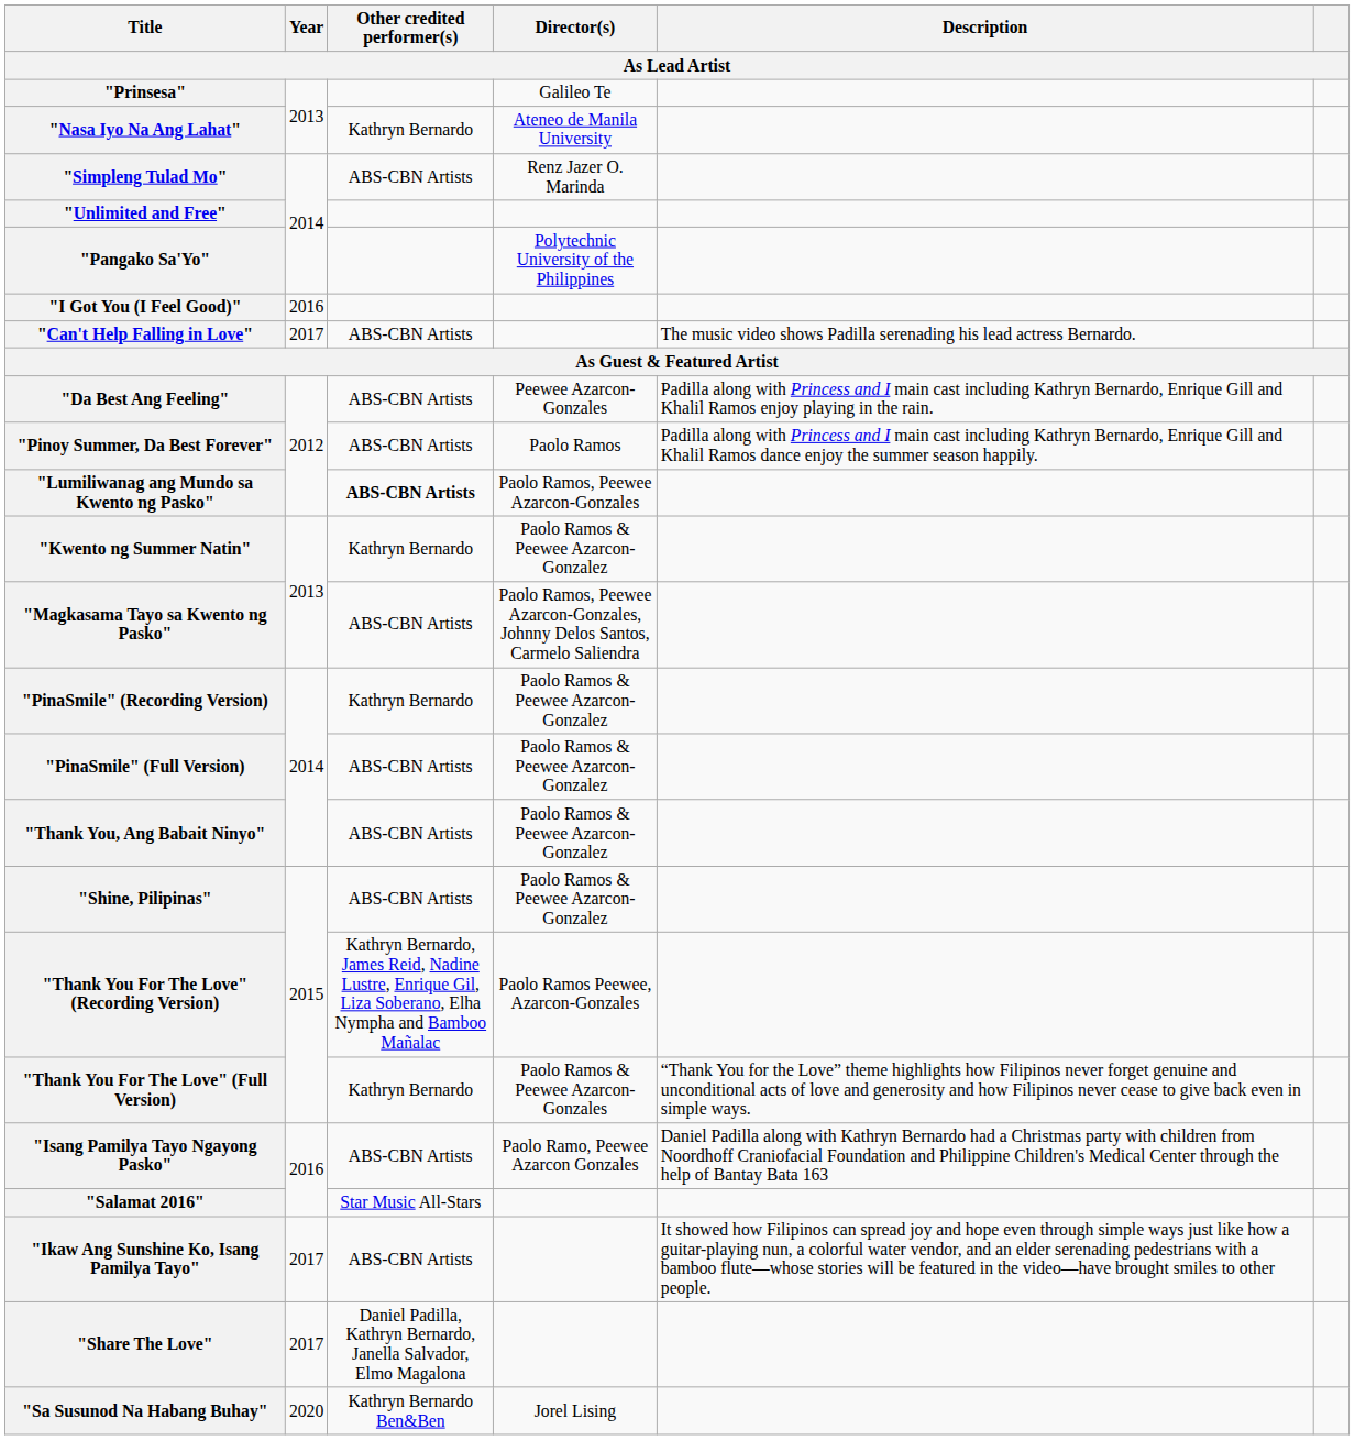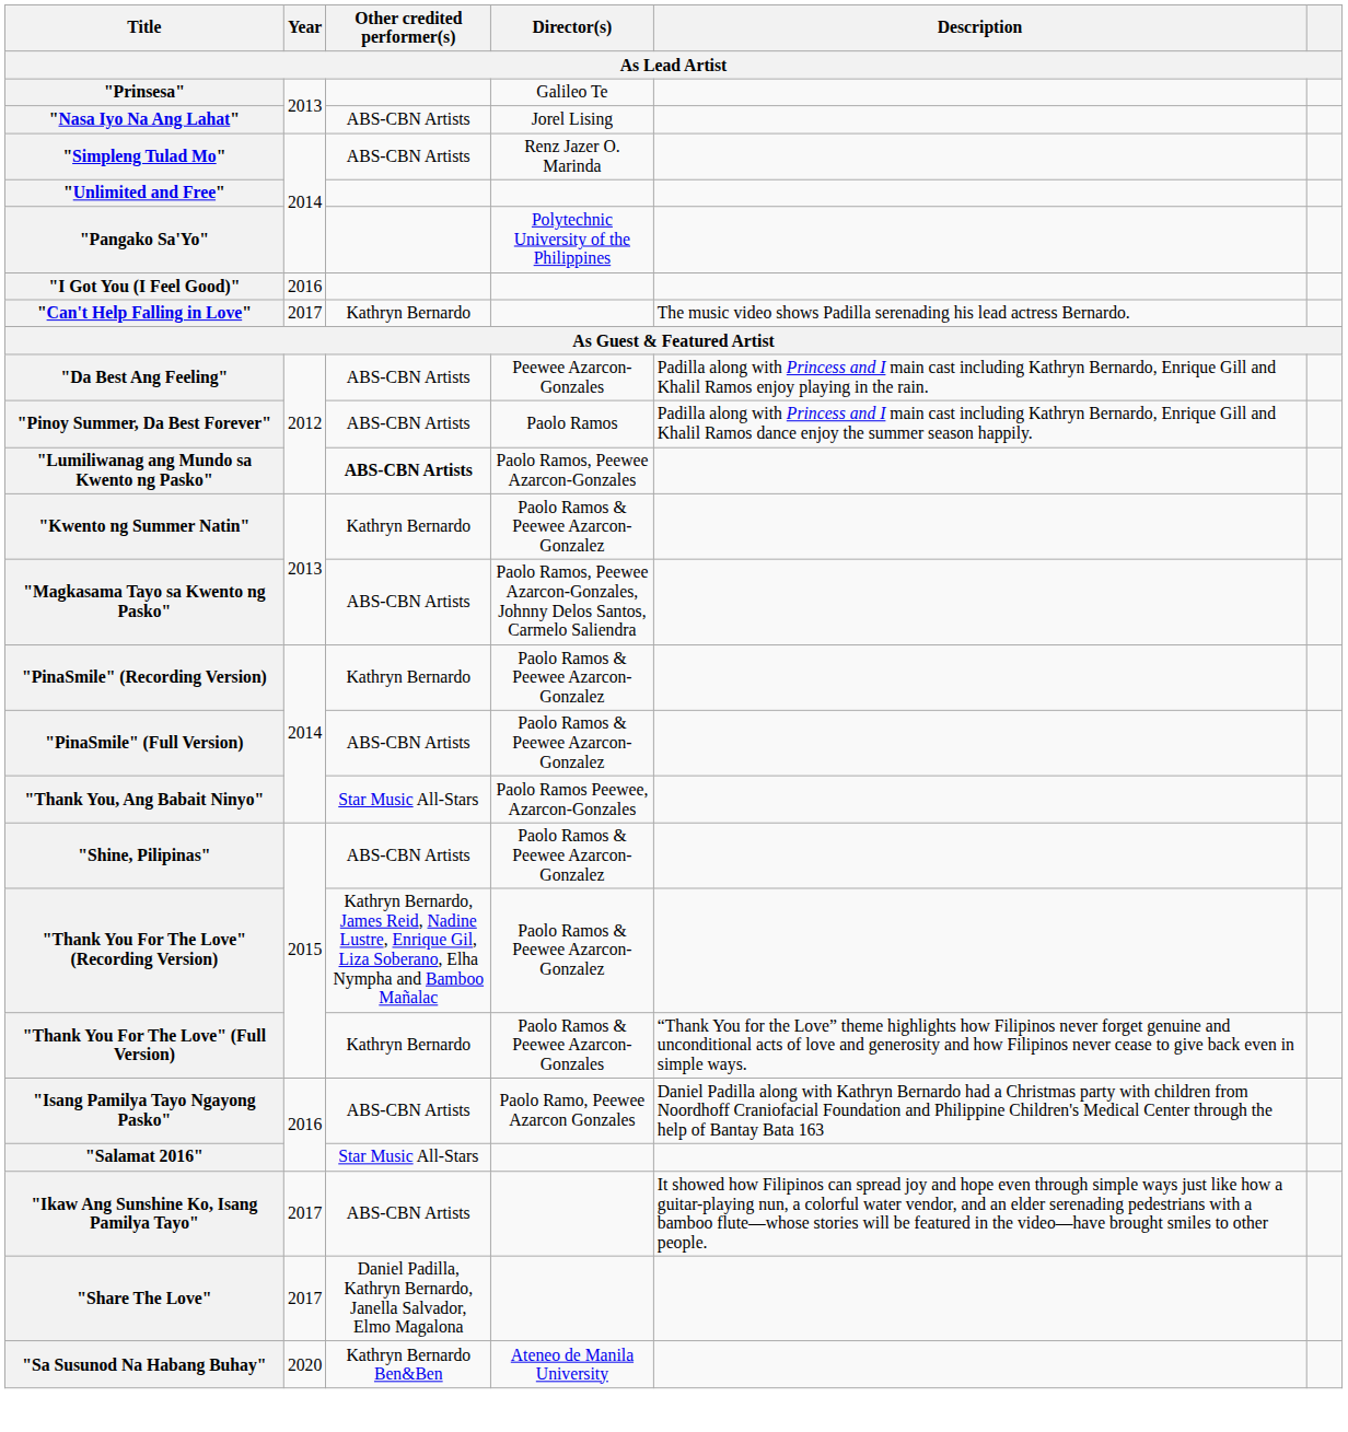"Nasa Iyo Na Ang Lahat" | Other credited performer(s): Kathryn Bernardo -> ABS-CBN Artists
"Nasa Iyo Na Ang Lahat" | Director(s): Ateneo de Manila University -> Jorel Lising
"Can't Help Falling in Love" | Other credited performer(s): ABS-CBN Artists -> Kathryn Bernardo
"Thank You, Ang Babait Ninyo" | Other credited performer(s): ABS-CBN Artists -> Star Music All-Stars
"Thank You, Ang Babait Ninyo" | Director(s): Paolo Ramos & Peewee Azarcon-Gonzalez -> Paolo Ramos Peewee, Azarcon-Gonzales
"Thank You For The Love" (Recording Version) | Director(s): Paolo Ramos Peewee, Azarcon-Gonzales -> Paolo Ramos & Peewee Azarcon-Gonzalez
"Sa Susunod Na Habang Buhay" | Director(s): Jorel Lising -> Ateneo de Manila University
